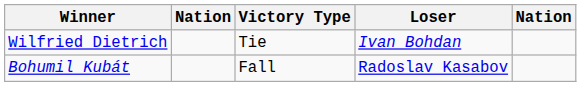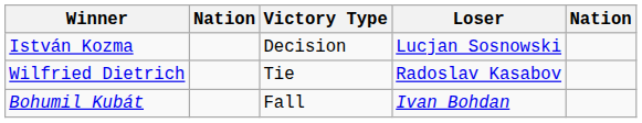+ row: István Kozma | Decision | Lucjan Sosnowski
Wilfried Dietrich | Loser: Ivan Bohdan -> Radoslav Kasabov
Bohumil Kubát | Loser: Radoslav Kasabov -> Ivan Bohdan
